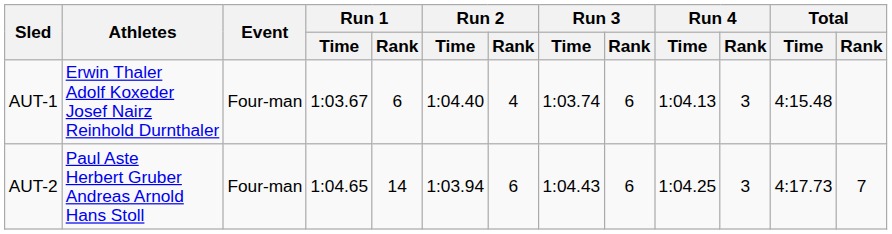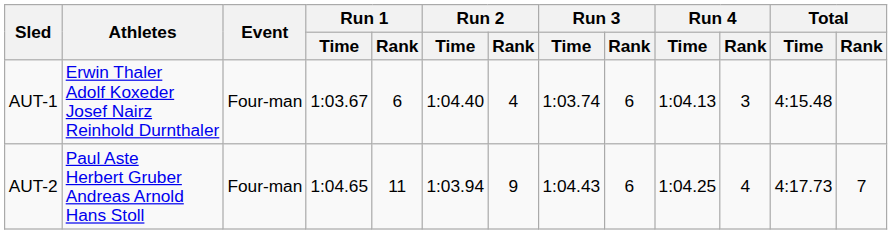AUT-2 | Run 1 / Rank: 14 -> 11
AUT-2 | Run 2 / Rank: 6 -> 9
AUT-2 | Run 4 / Rank: 3 -> 4
